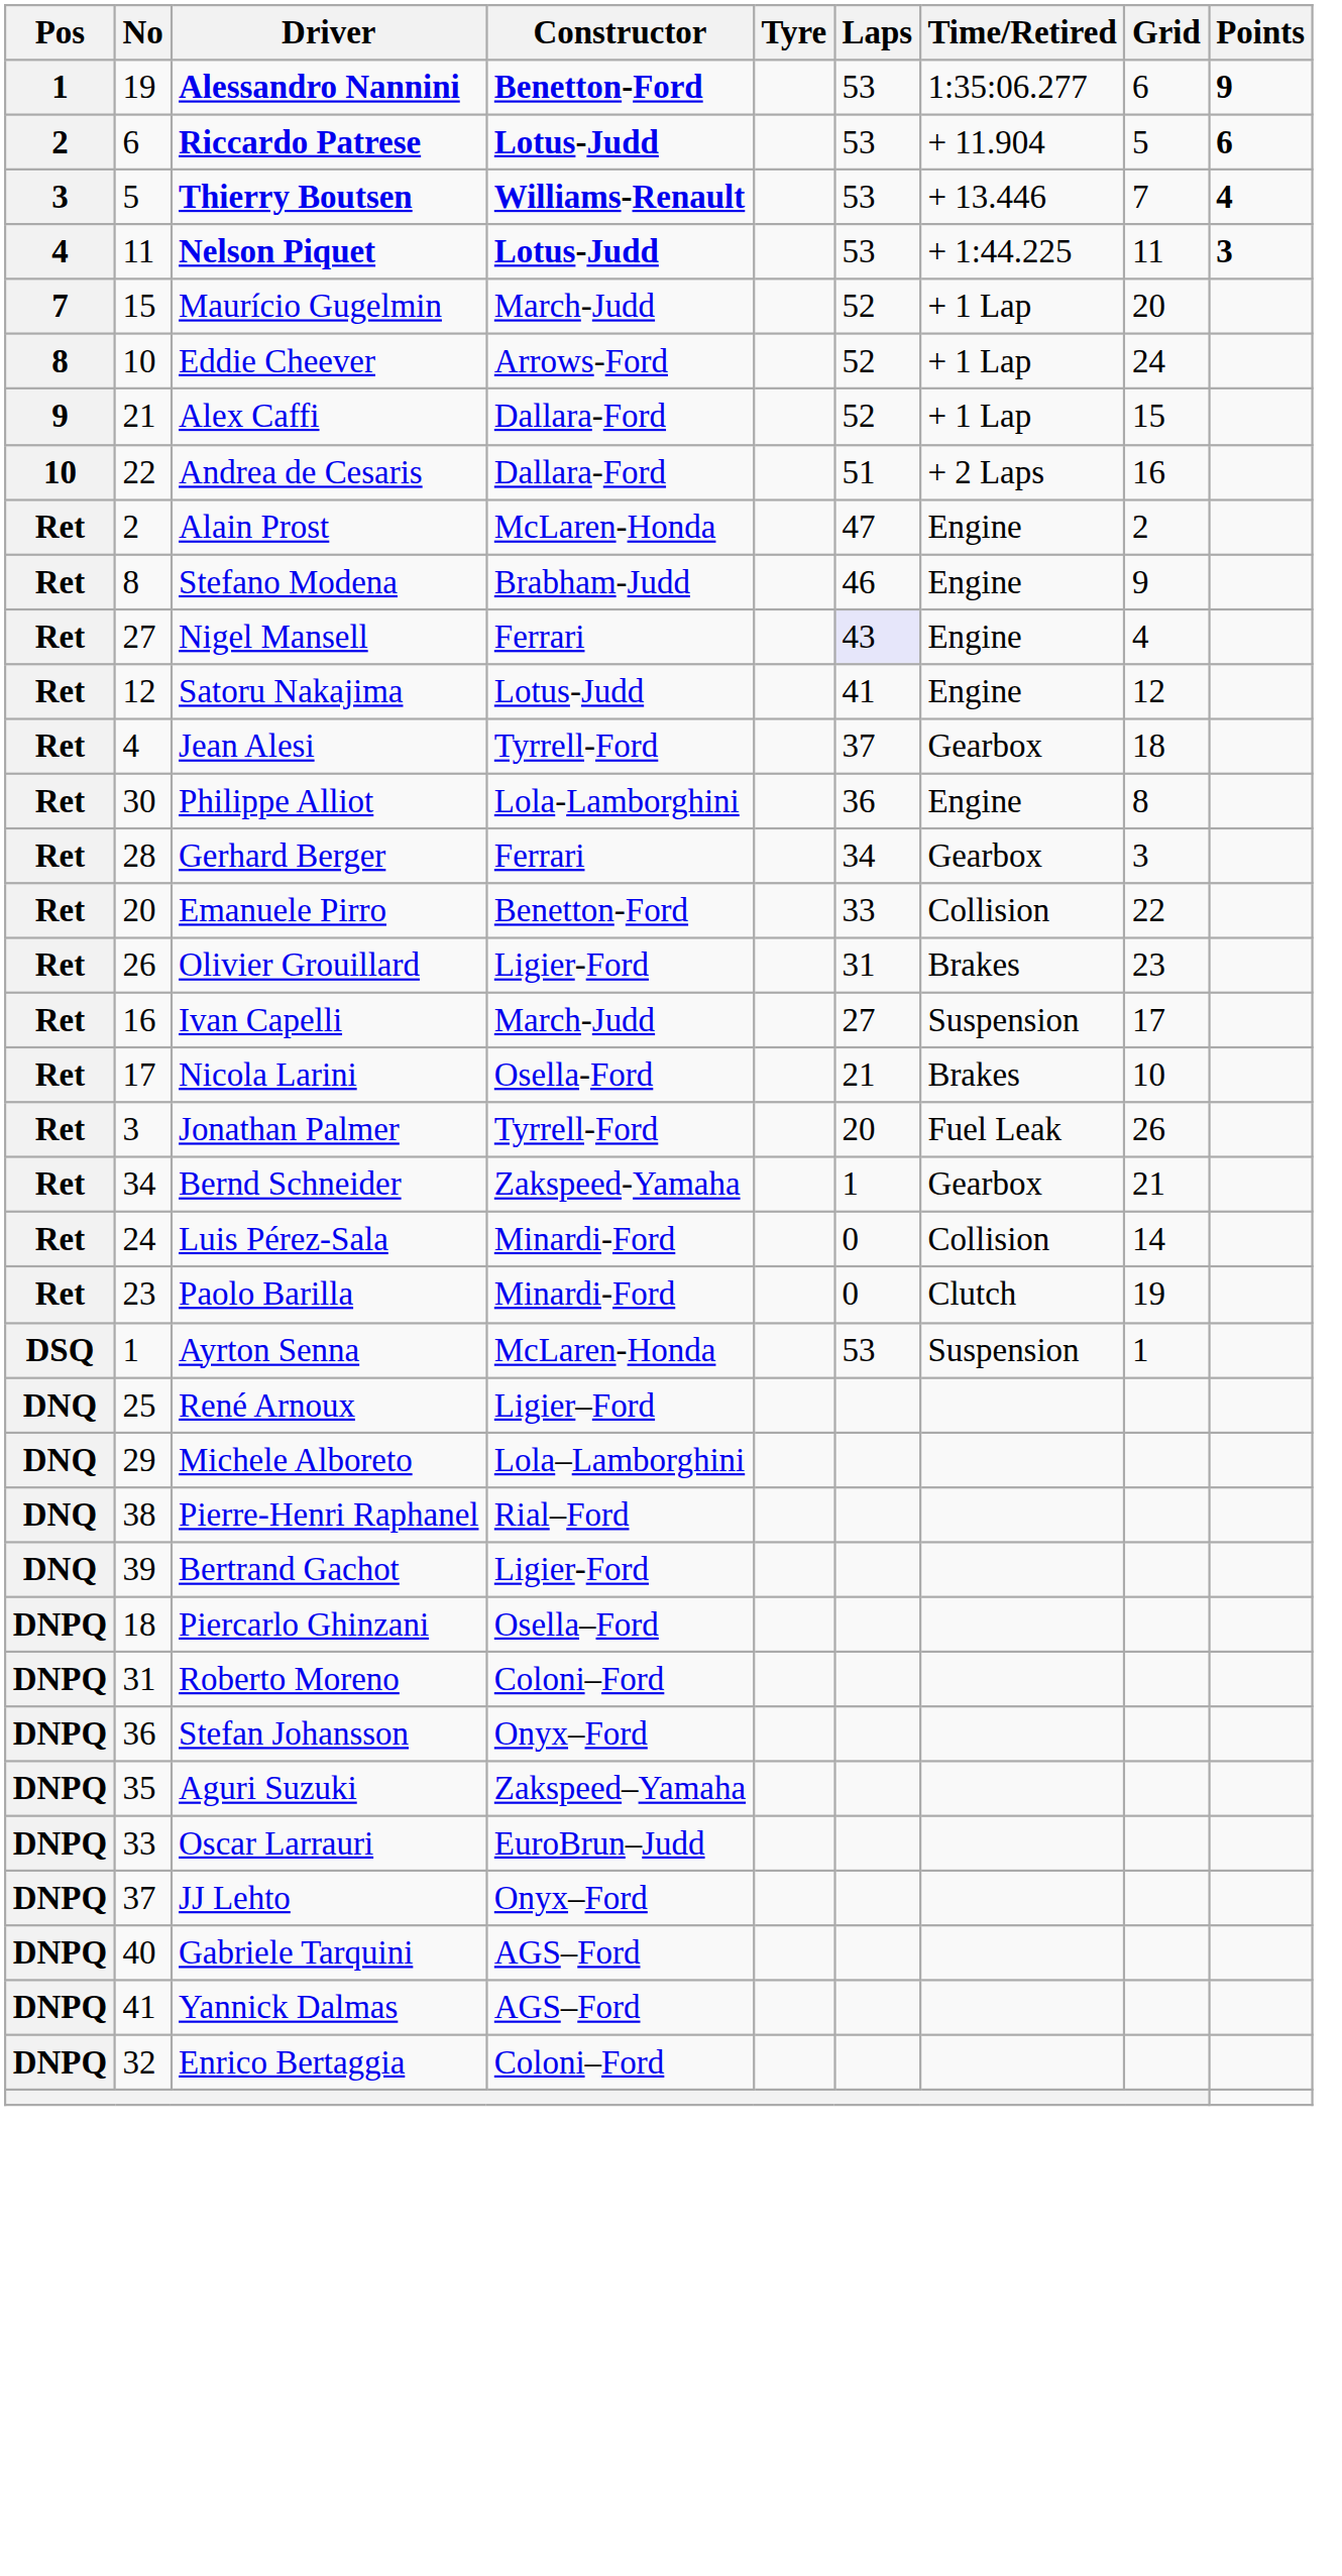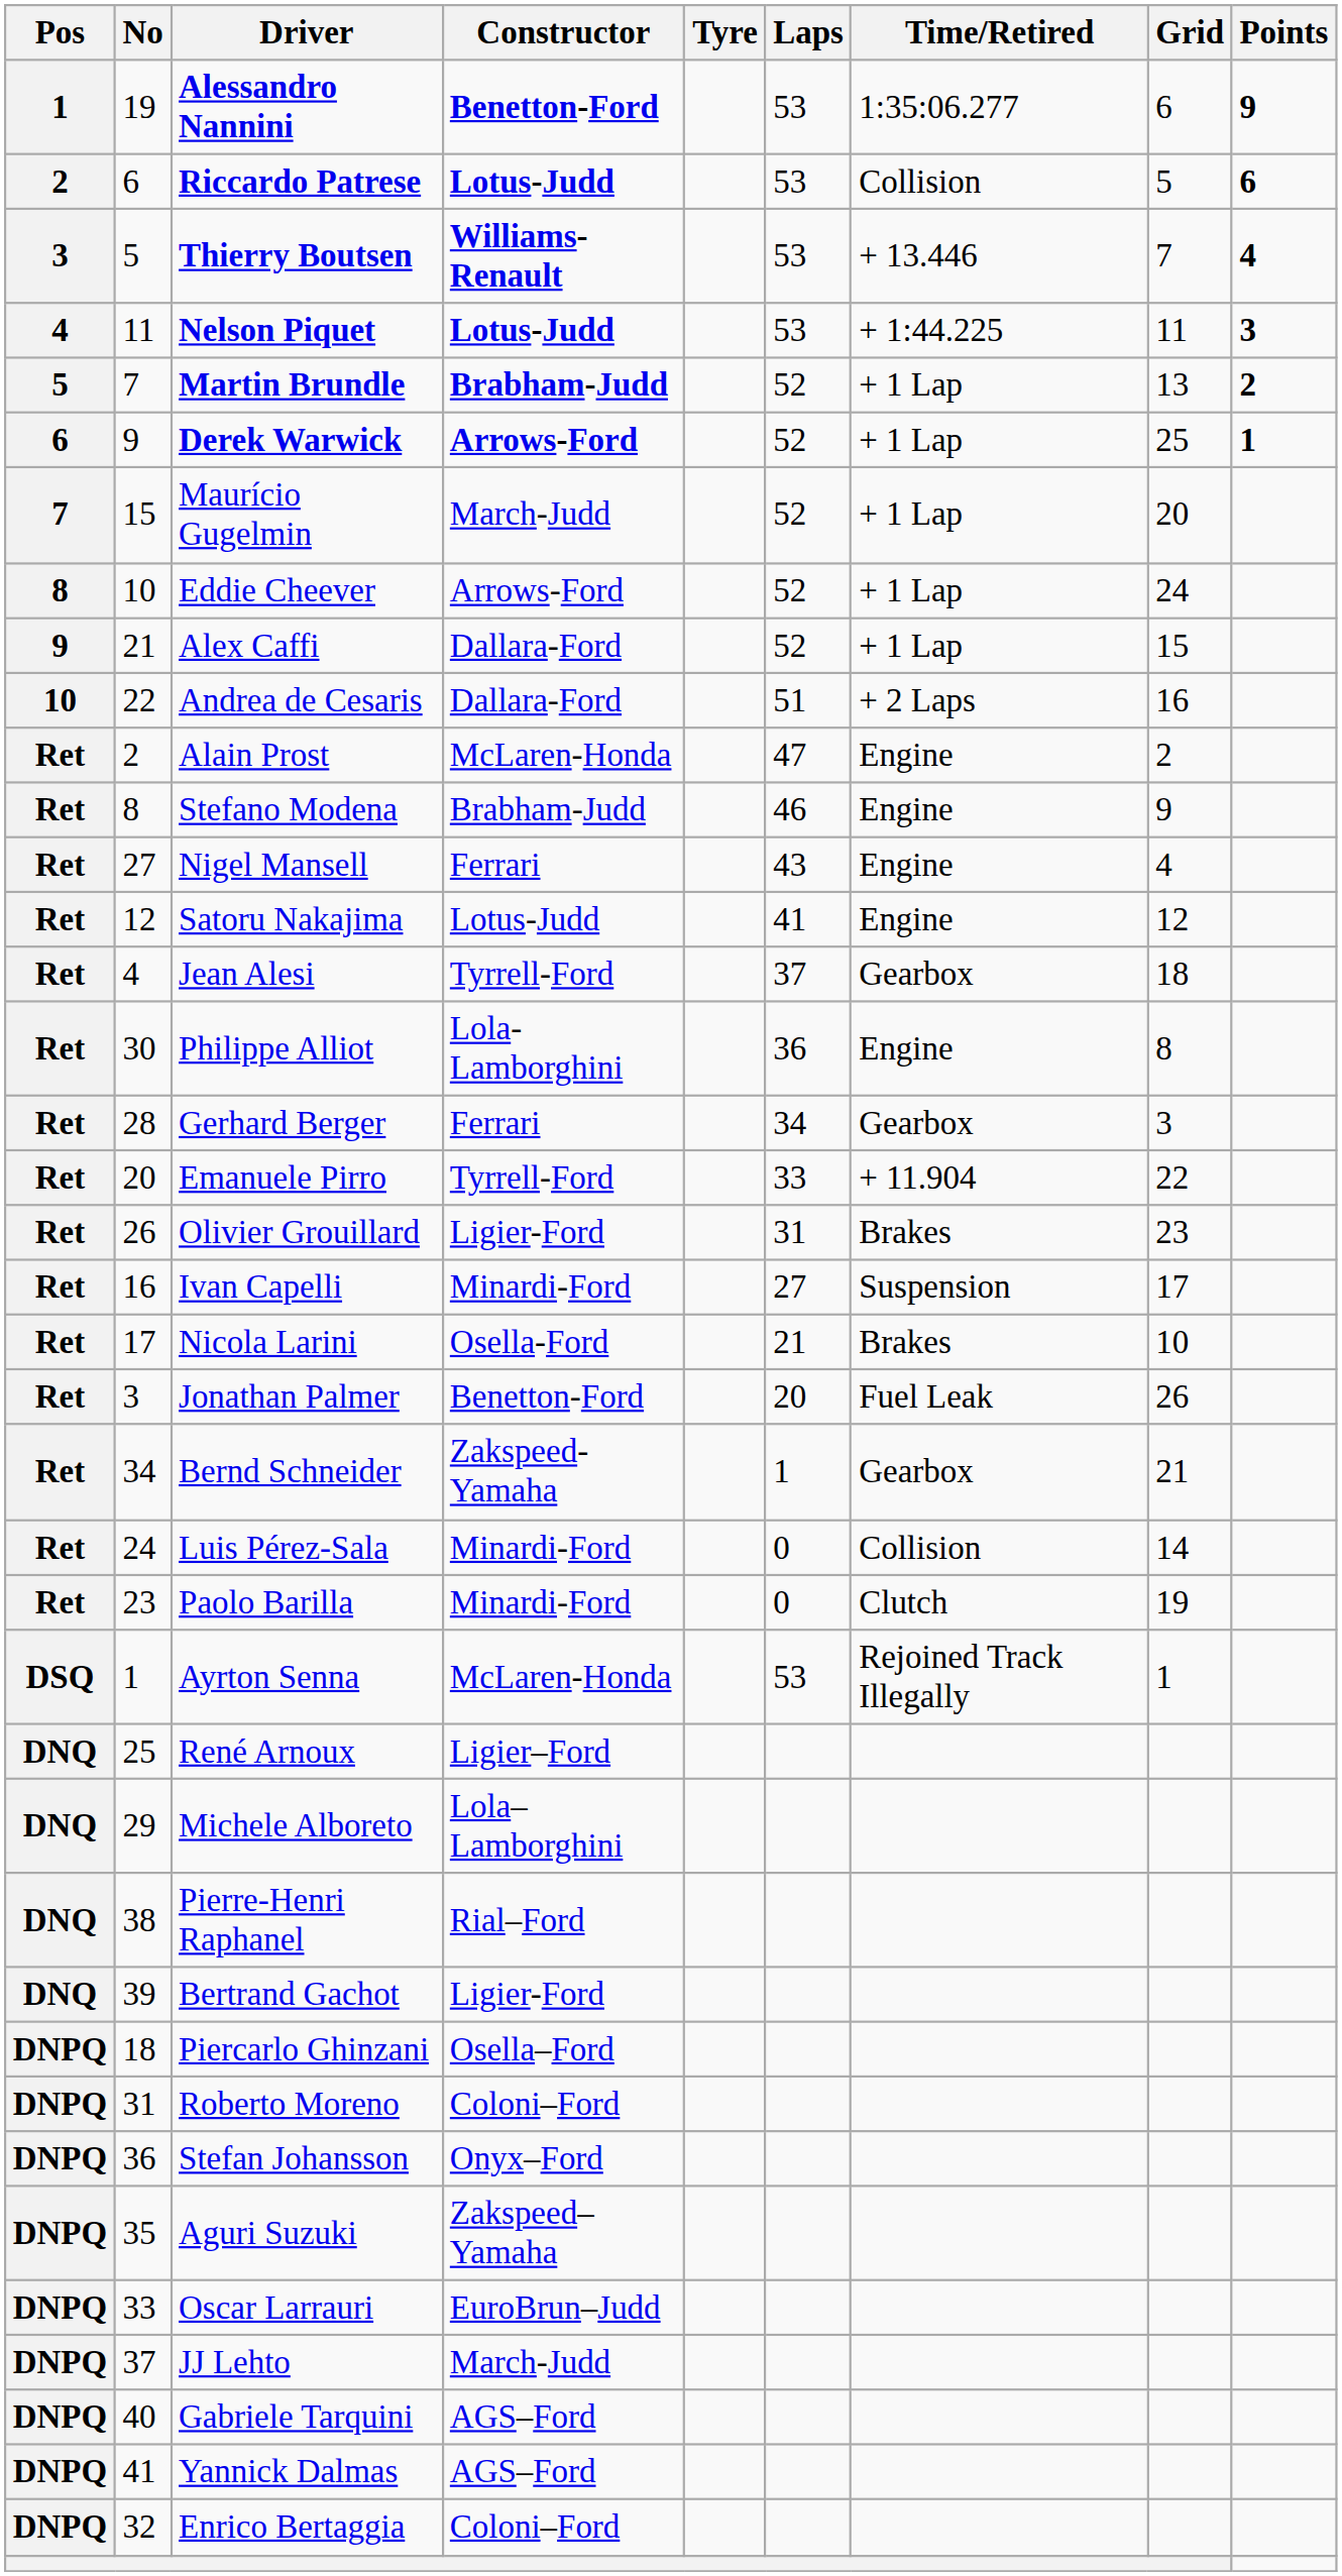Riccardo Patrese | Time/Retired: + 11.904 -> Collision
+ row: 5 | 7 | Martin Brundle | Brabham-Judd | 52 | + 1 Lap | 13 | 2
+ row: 6 | 9 | Derek Warwick | Arrows-Ford | 52 | + 1 Lap | 25 | 1
Nigel Mansell | Laps: lavender background -> no background
Emanuele Pirro | Constructor: Benetton-Ford -> Tyrrell-Ford
Emanuele Pirro | Time/Retired: Collision -> + 11.904
Ivan Capelli | Constructor: March-Judd -> Minardi-Ford
Jonathan Palmer | Constructor: Tyrrell-Ford -> Benetton-Ford
Ayrton Senna | Time/Retired: Suspension -> Rejoined Track Illegally
JJ Lehto | Constructor: Onyx–Ford -> March-Judd
